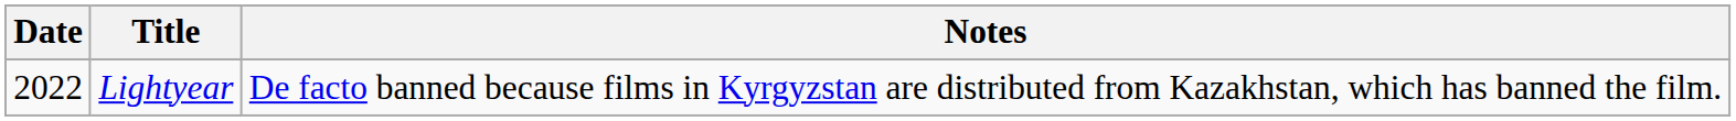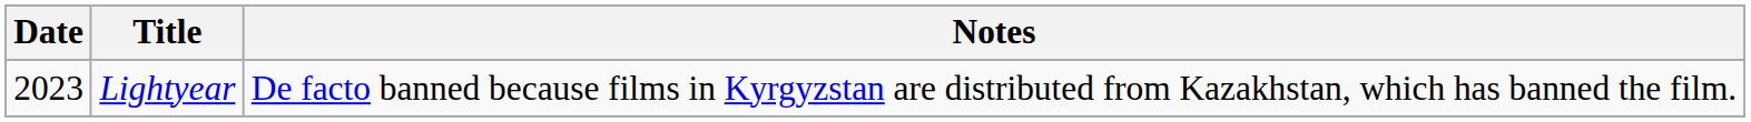Lightyear | Date: 2022 -> 2023
